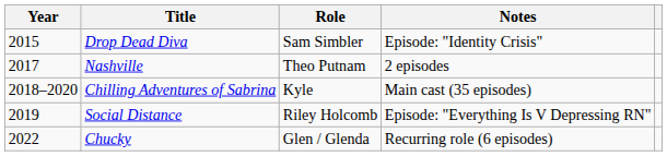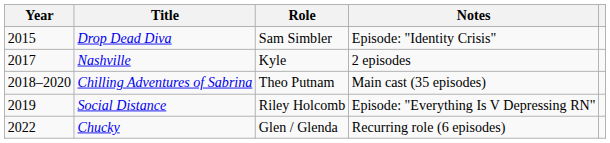Nashville | Role: Theo Putnam -> Kyle
Chilling Adventures of Sabrina | Role: Kyle -> Theo Putnam
